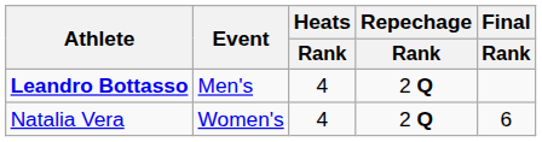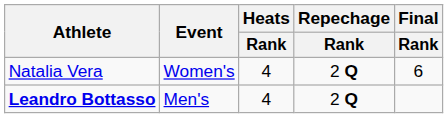rows swapped: Leandro Bottasso <-> Natalia Vera
